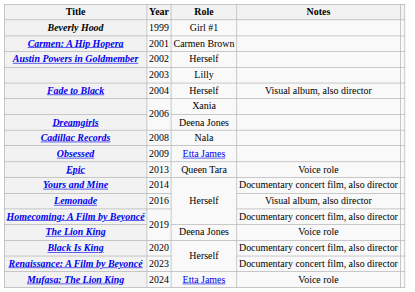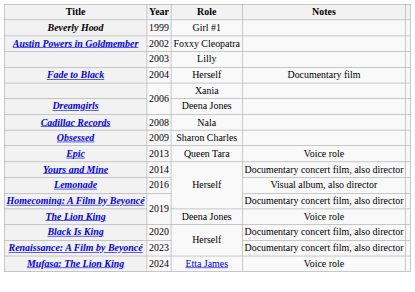- row: Carmen: A Hip Hopera | 2001 | Carmen Brown
Austin Powers in Goldmember | Role: Herself -> Foxxy Cleopatra
Fade to Black | Notes: Visual album, also director -> Documentary film
Obsessed | Role: Etta James -> Sharon Charles
